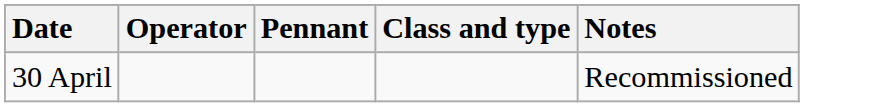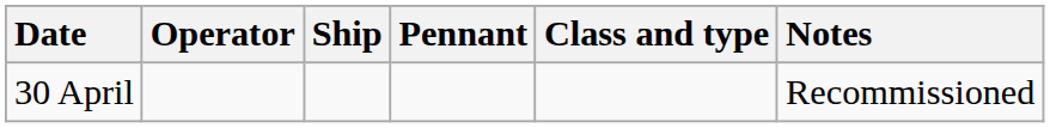+ column: Ship
